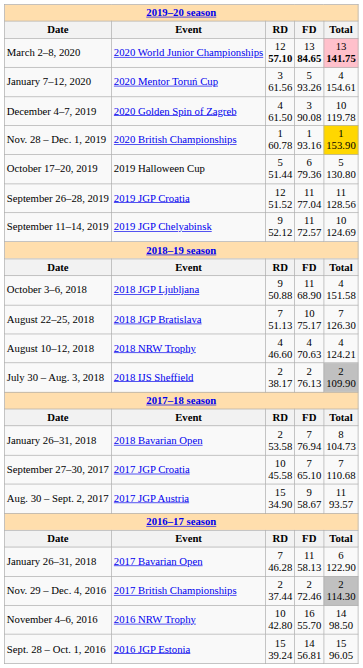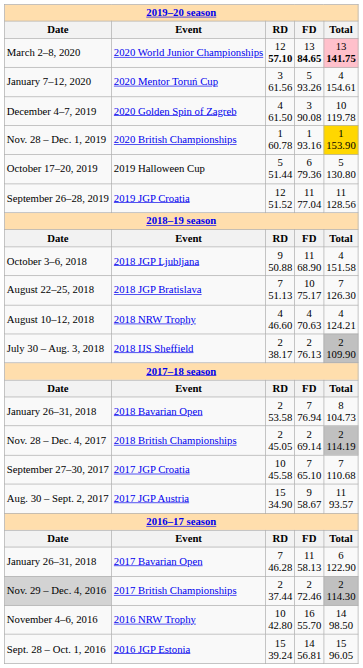- row: September 11–14, 2019 | 2019 JGP Chelyabinsk | 9 52.12 | 11 72.57 | 10 124.69
+ row: Nov. 28 – Dec. 4, 2017 | 2018 British Championships | 2 45.05 | 2 69.14 | 2 114.19
2017 British Championships | Date: no background -> lightgrey background
